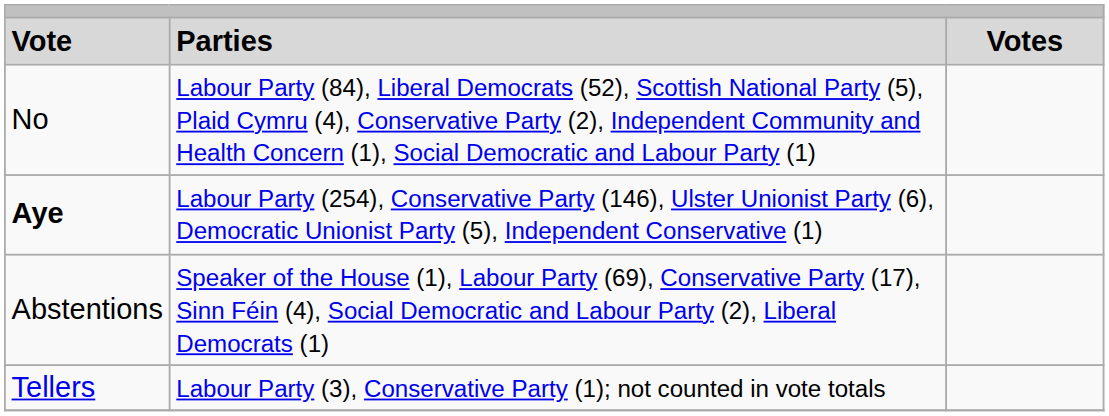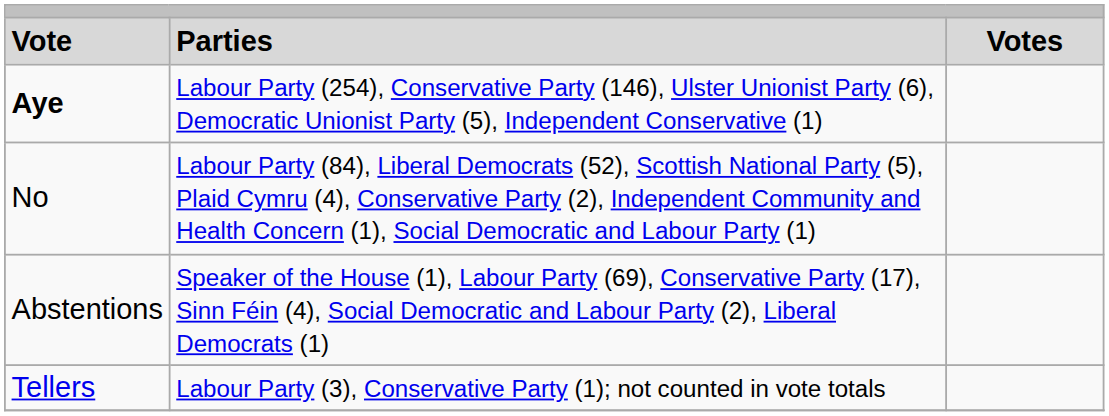rows swapped: Aye <-> No
